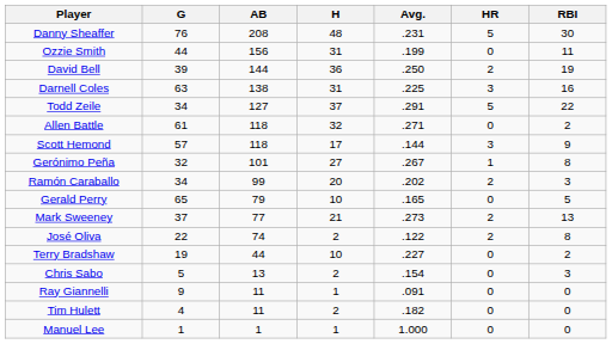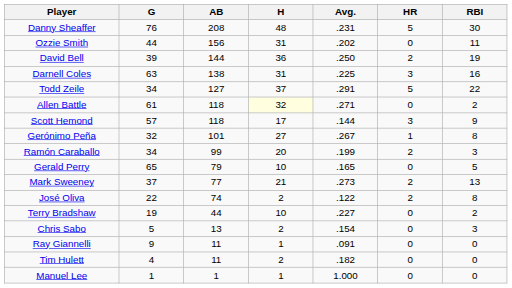Ozzie Smith | Avg.: .199 -> .202
Allen Battle | H: no background -> lightyellow background
Ramón Caraballo | Avg.: .202 -> .199
